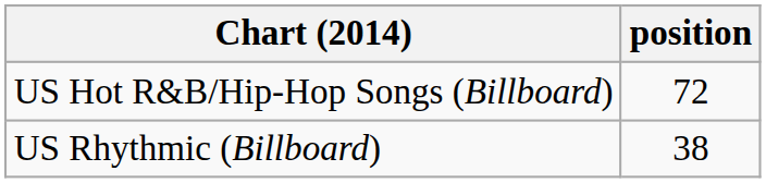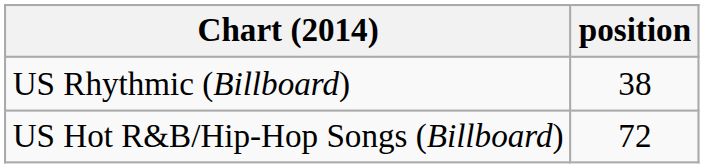rows swapped: US Hot R&B/Hip-Hop Songs (Billboard) <-> US Rhythmic (Billboard)
